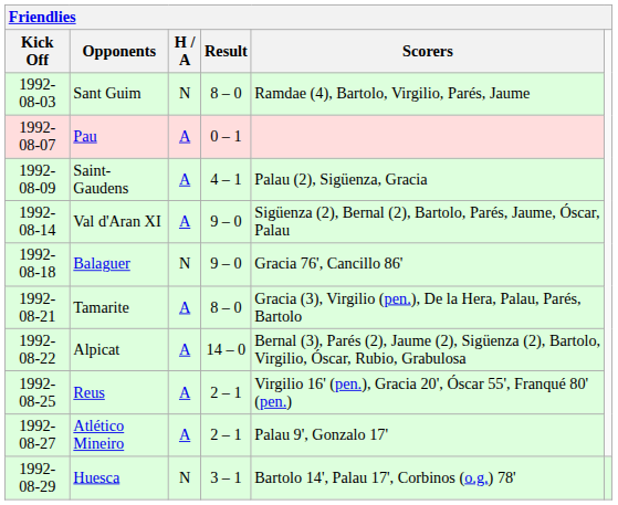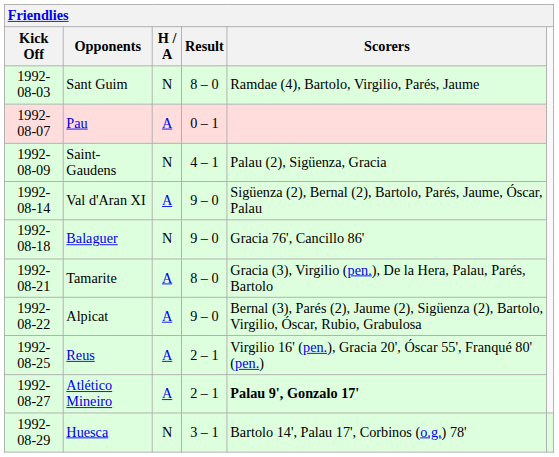Saint-Gaudens | H / A: A -> N
Alpicat | Result: 14 – 0 -> 9 – 0
Atlético Mineiro | Scorers: normal -> bold
